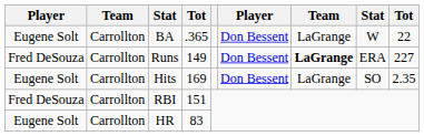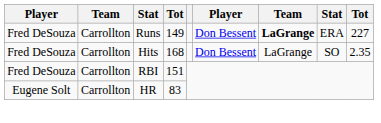- row: Eugene Solt | Carrollton | BA | .365 | Don Bessent | LaGrange | W | 22
Hits | column 1: Eugene Solt -> Fred DeSouza
Hits | column 4: 169 -> 168
